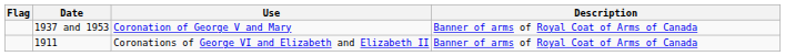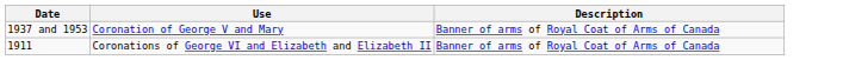- column: Flag
